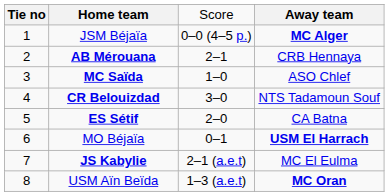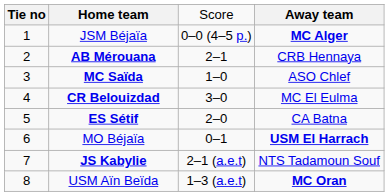CR Belouizdad | column 4: NTS Tadamoun Souf -> MC El Eulma
JS Kabylie | column 4: MC El Eulma -> NTS Tadamoun Souf
